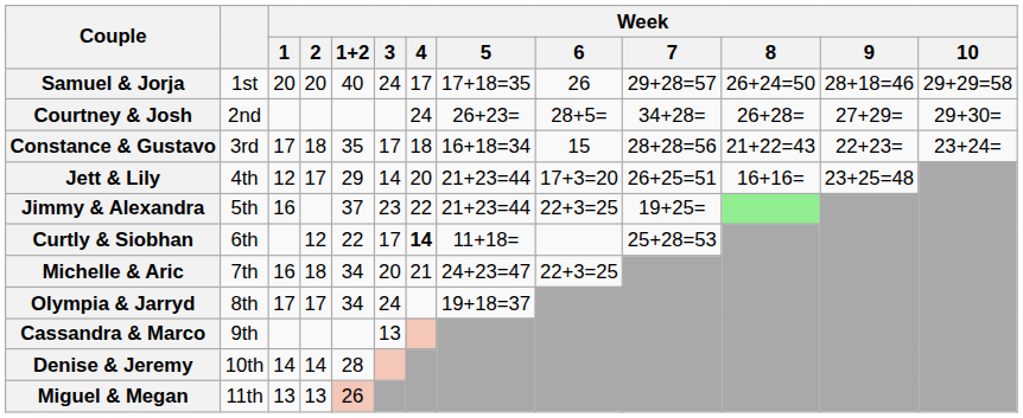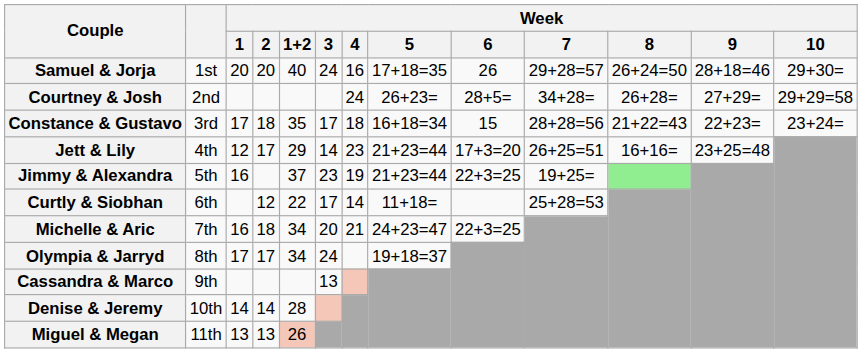Samuel & Jorja | Week / 4: 17 -> 16
Samuel & Jorja | Week / 10: 29+29=58 -> 29+30=
Courtney & Josh | Week / 10: 29+30= -> 29+29=58
Jett & Lily | Week / 4: 20 -> 23
Jimmy & Alexandra | Week / 4: 22 -> 19
Curtly & Siobhan | Week / 4: bold -> normal
